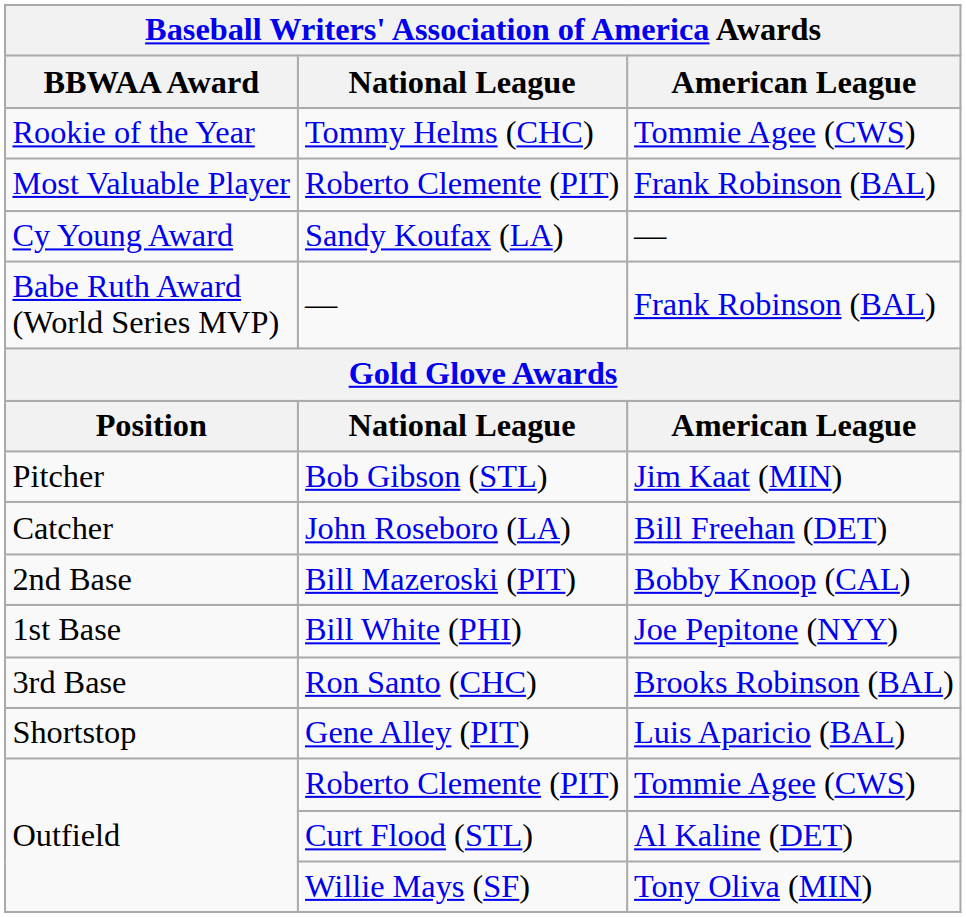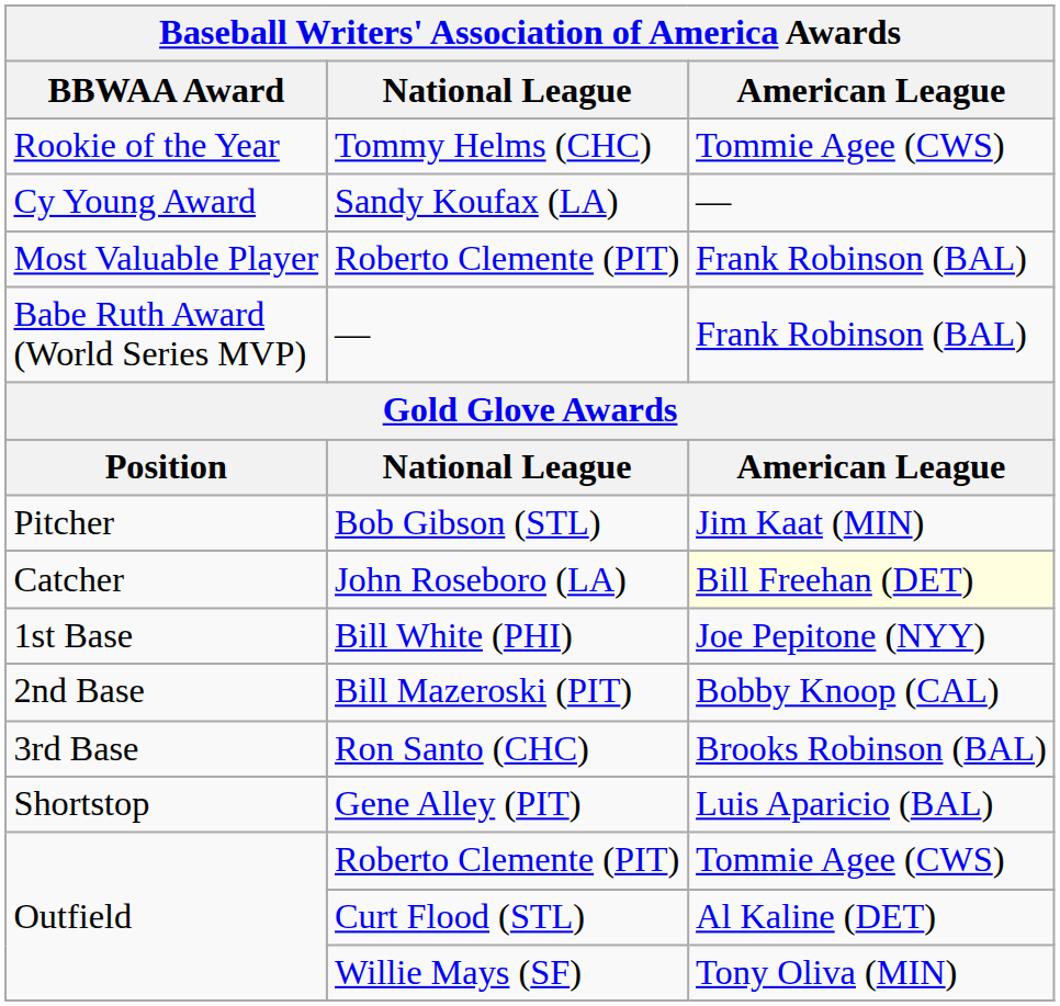rows swapped: Sandy Koufax (LA) <-> Most Valuable Player / Roberto Clemente (PIT)
John Roseboro (LA) | American League: no background -> lightyellow background
rows swapped: Bill White (PHI) <-> Bill Mazeroski (PIT)
